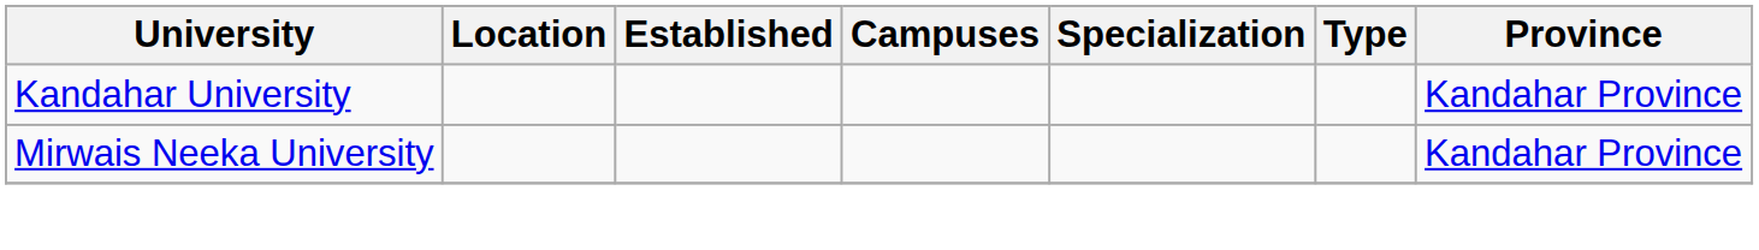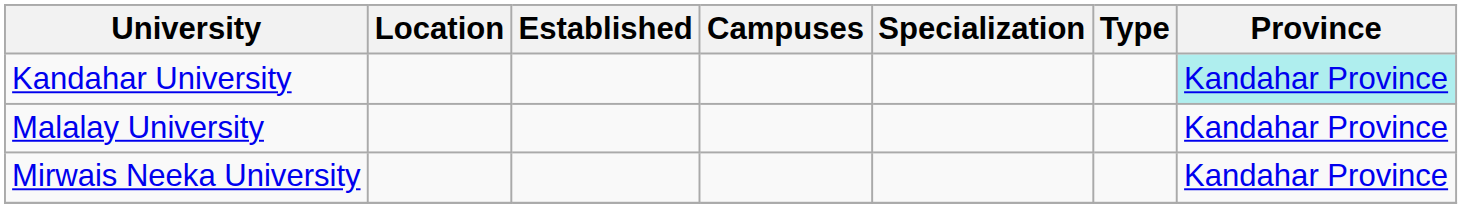Kandahar University | Province: no background -> paleturquoise background
+ row: Malalay University | Kandahar Province
